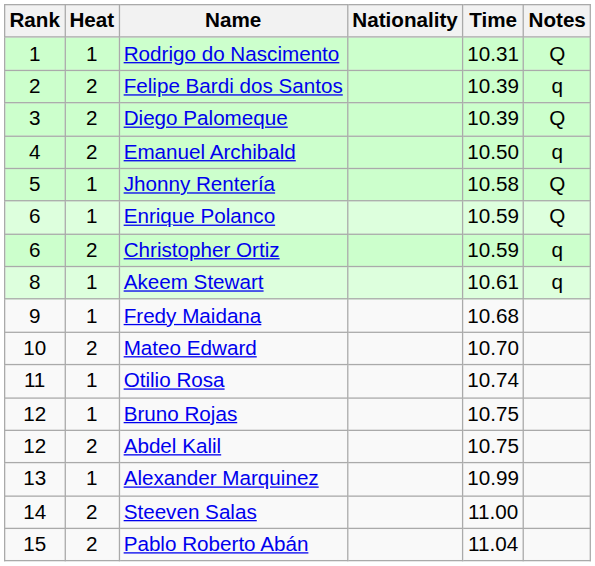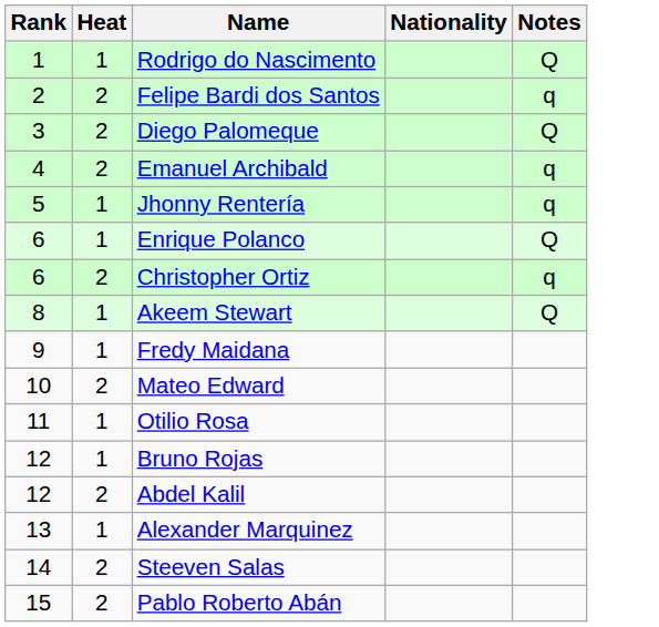- column: Time | 10.31 | 10.39 | 10.39 | 10.50 | 10.58 | 10.59 | 10.59 | 10.61 | 10.68 | 10.70 | 10.74 | 10.75 | 10.75 | 10.99 | 11.00 | 11.04
Jhonny Rentería | Notes: Q -> q
Akeem Stewart | Notes: q -> Q
